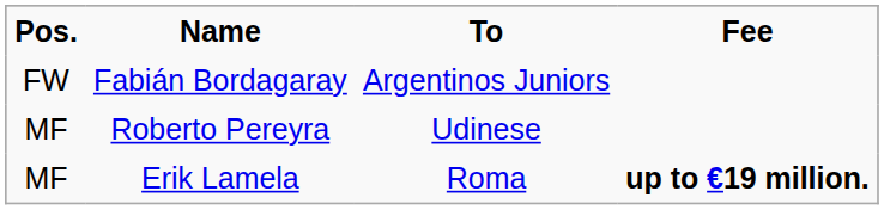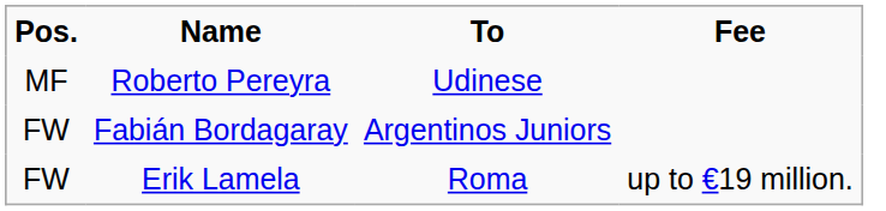rows swapped: Fabián Bordagaray <-> Roberto Pereyra
Erik Lamela | Pos.: MF -> FW
Erik Lamela | Fee: bold -> normal
